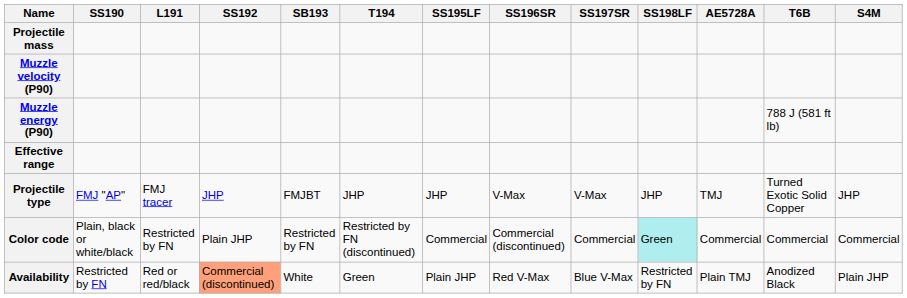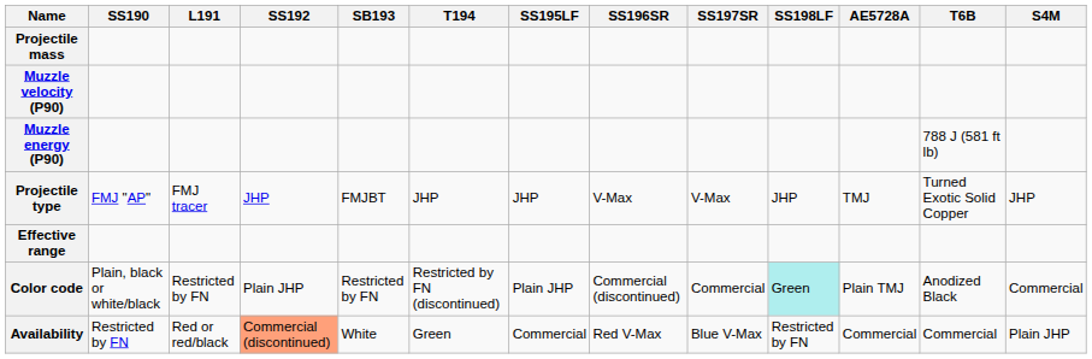rows swapped: Projectile type <-> Effective range
Color code | SS195LF: Commercial -> Plain JHP
Color code | AE5728A: Commercial -> Plain TMJ
Color code | T6B: Commercial -> Anodized Black
Availability | SS195LF: Plain JHP -> Commercial
Availability | AE5728A: Plain TMJ -> Commercial
Availability | T6B: Anodized Black -> Commercial
